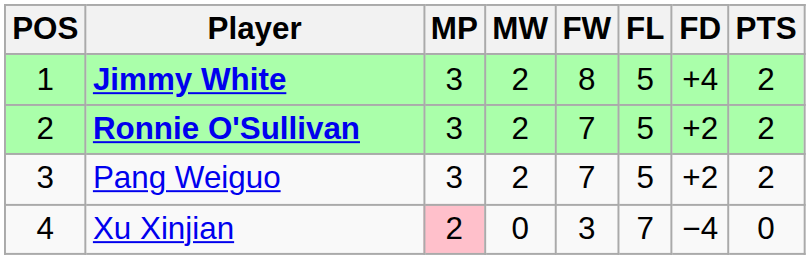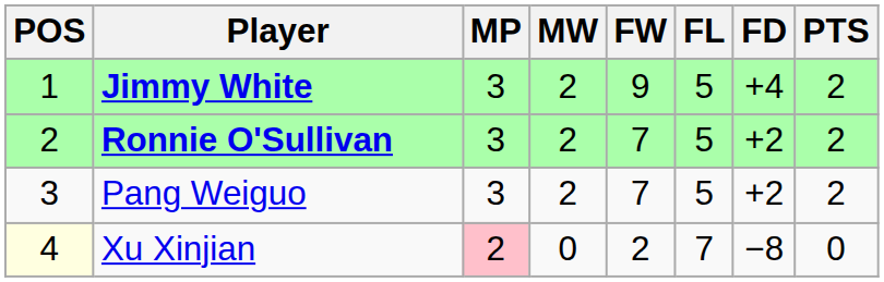Jimmy White | FW: 8 -> 9
Xu Xinjian | POS: no background -> lightyellow background
Xu Xinjian | FW: 3 -> 2
Xu Xinjian | FD: −4 -> −8
